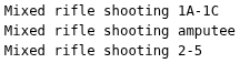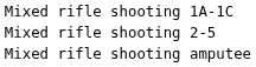rows swapped: Mixed rifle shooting 2-5 <-> Mixed rifle shooting amputee
